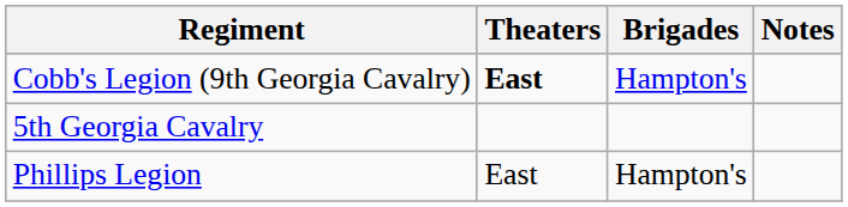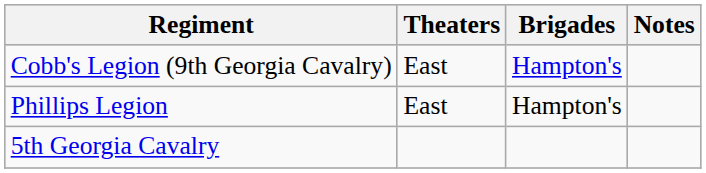Cobb's Legion (9th Georgia Cavalry) | Theaters: bold -> normal
rows swapped: Phillips Legion <-> 5th Georgia Cavalry
